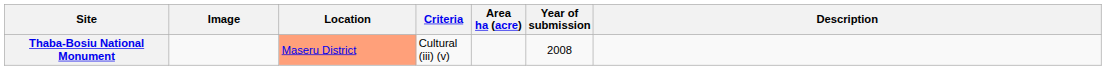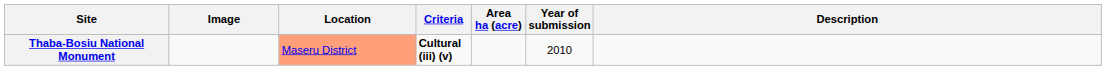Thaba-Bosiu National Monument | Criteria: normal -> bold
Thaba-Bosiu National Monument | Year of submission: 2008 -> 2010
